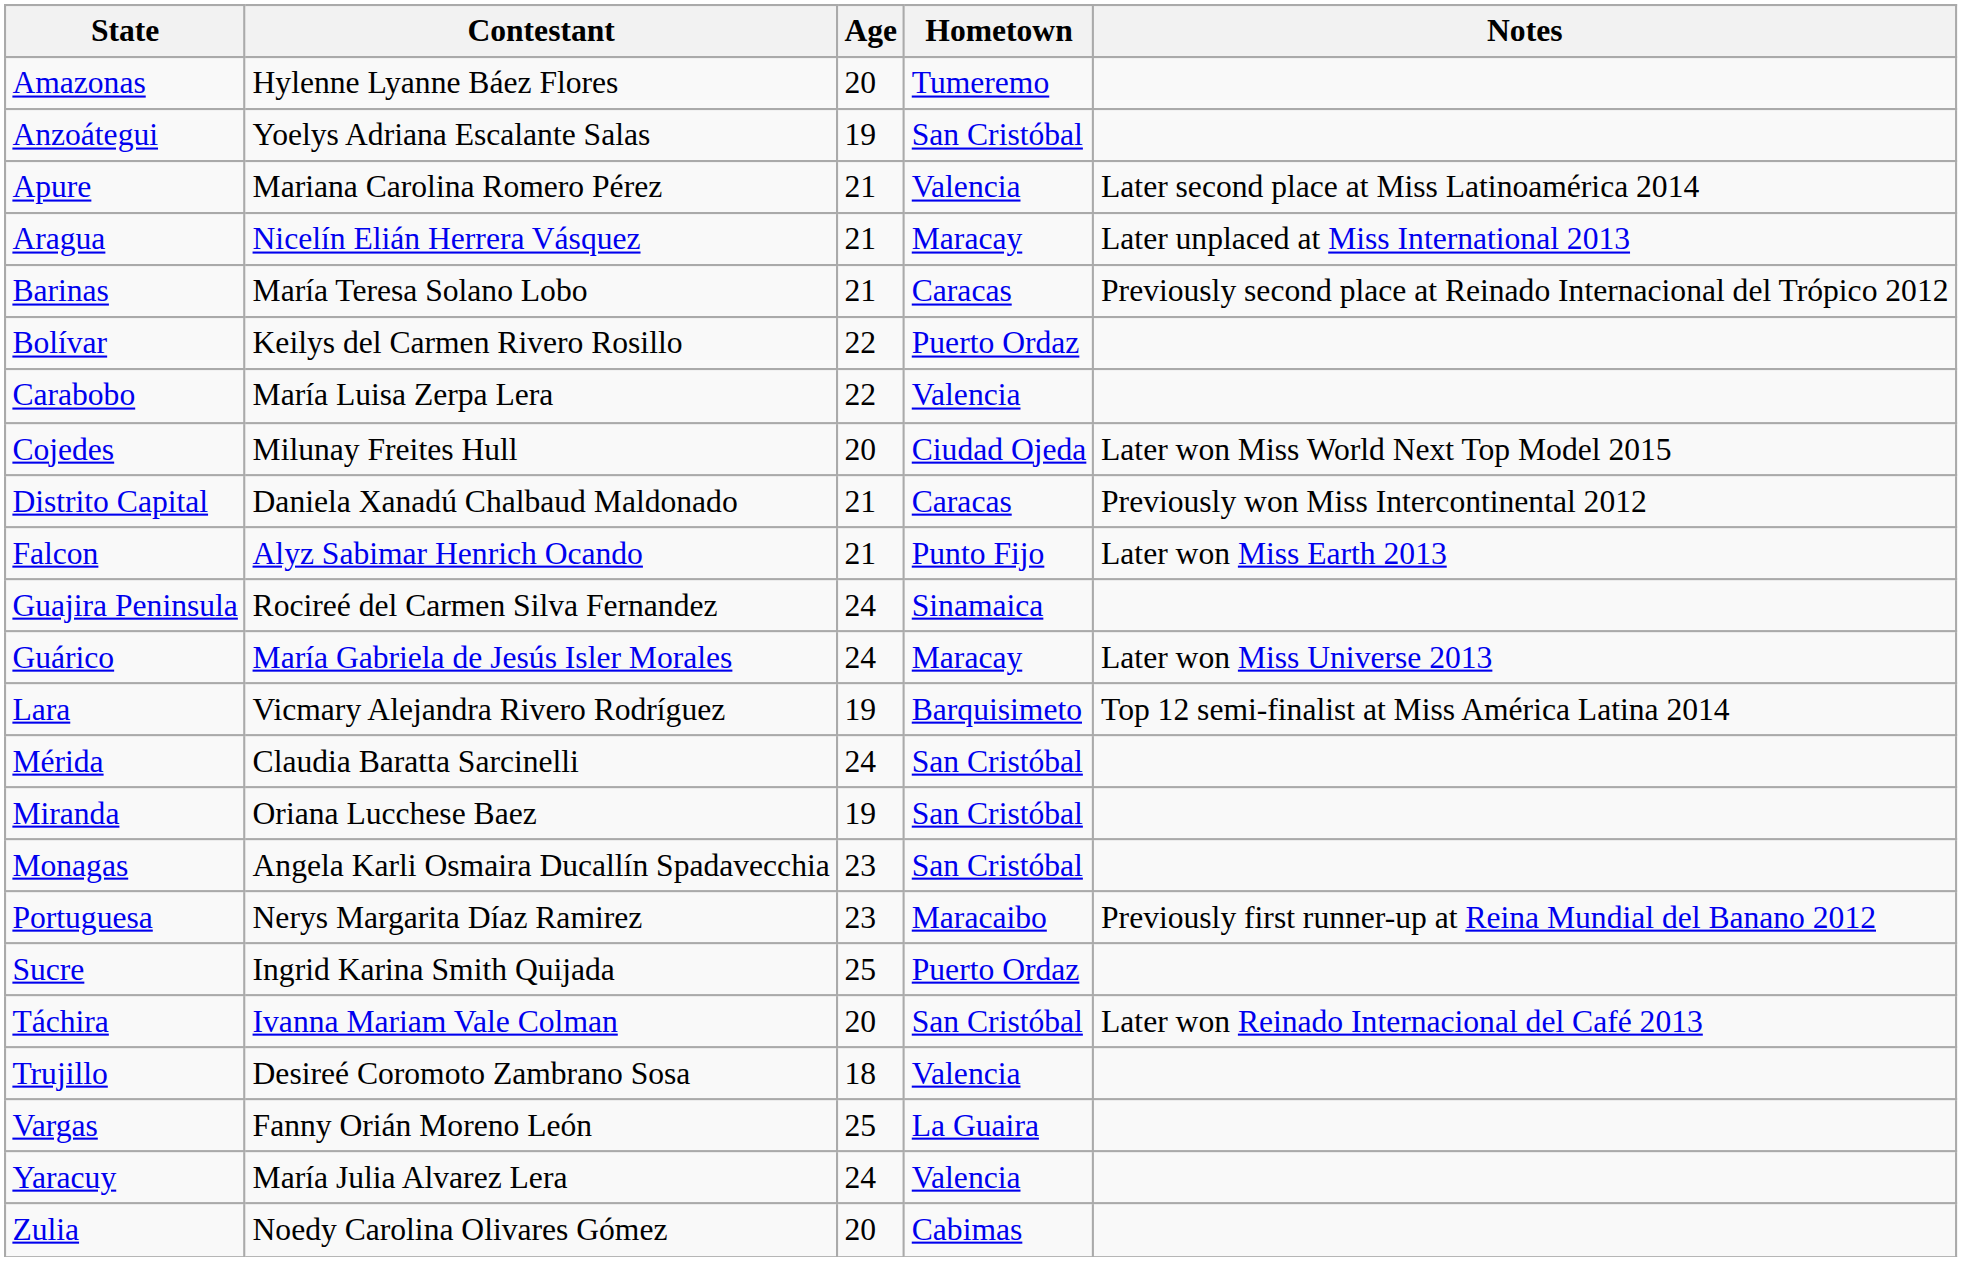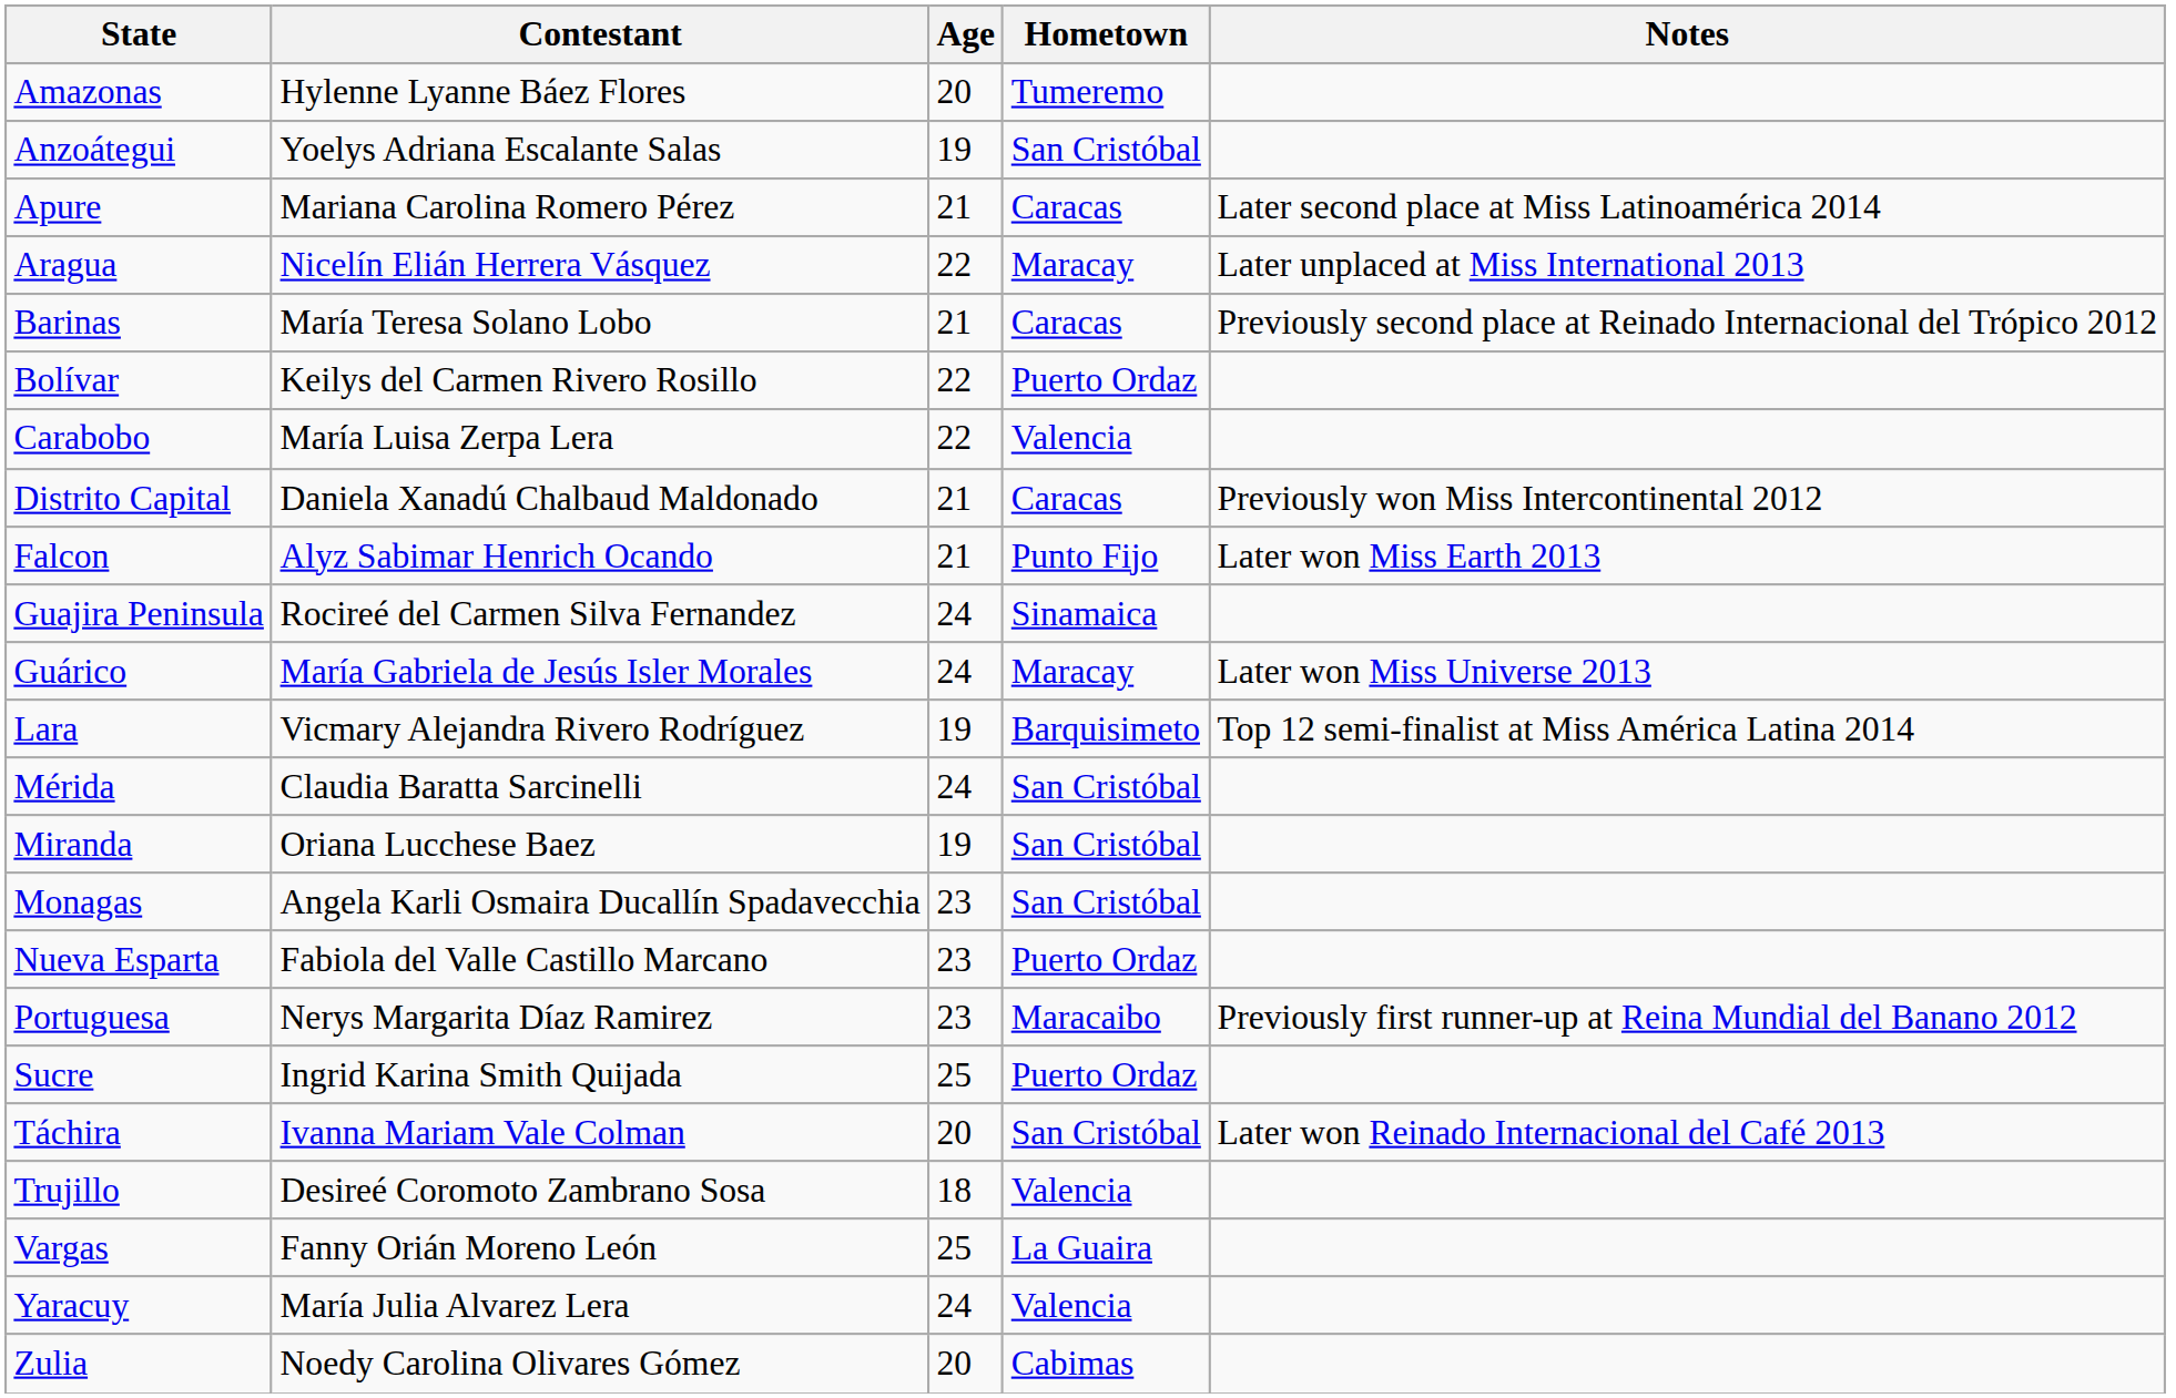Apure | Hometown: Valencia -> Caracas
Aragua | Age: 21 -> 22
- row: Cojedes | Milunay Freites Hull | 20 | Ciudad Ojeda | Later won Miss World Next Top Model 2015
+ row: Nueva Esparta | Fabiola del Valle Castillo Marcano | 23 | Puerto Ordaz
